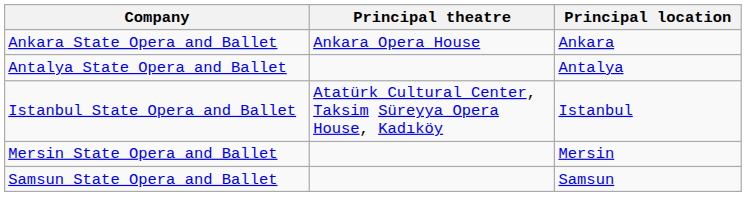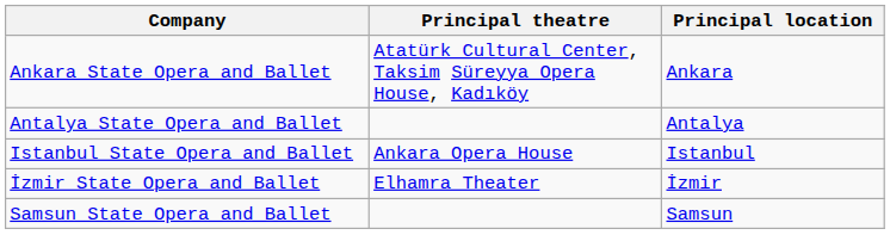Ankara State Opera and Ballet | Principal theatre: Ankara Opera House -> Atatürk Cultural Center, Taksim Süreyya Opera House, Kadıköy
Istanbul State Opera and Ballet | Principal theatre: Atatürk Cultural Center, Taksim Süreyya Opera House, Kadıköy -> Ankara Opera House
+ row: İzmir State Opera and Ballet | Elhamra Theater | İzmir
- row: Mersin State Opera and Ballet | Mersin
